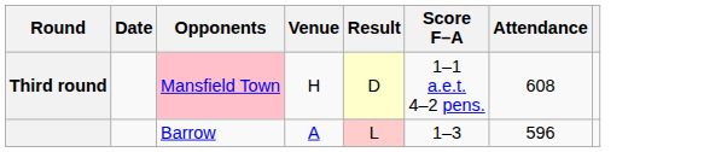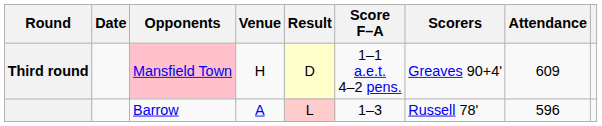+ column: Scorers | Greaves 90+4' | Russell 78'
Third round | Attendance: 608 -> 609
